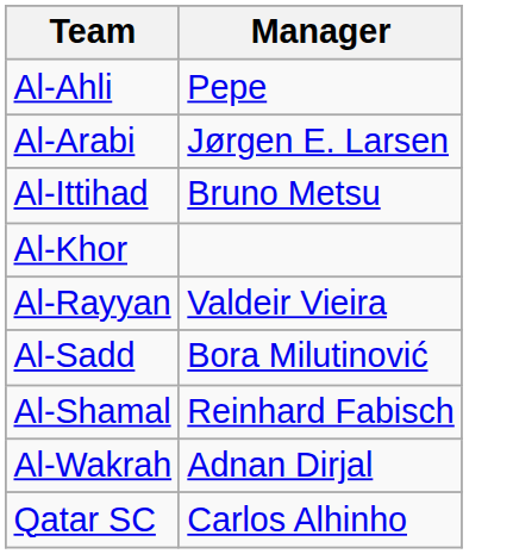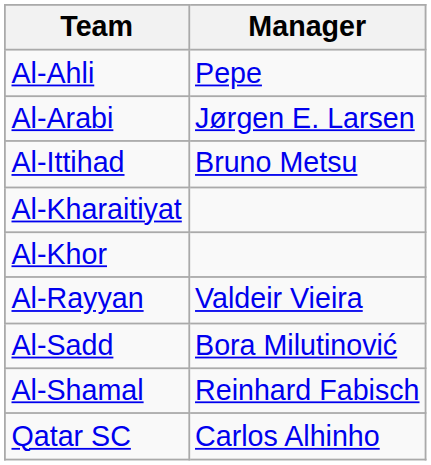+ row: Al-Kharaitiyat
- row: Al-Wakrah | Adnan Dirjal
